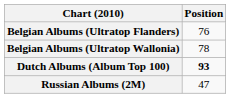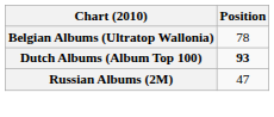- row: Belgian Albums (Ultratop Flanders) | 76
